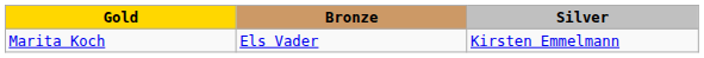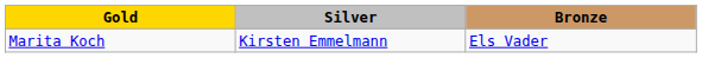columns swapped: Silver <-> Bronze
